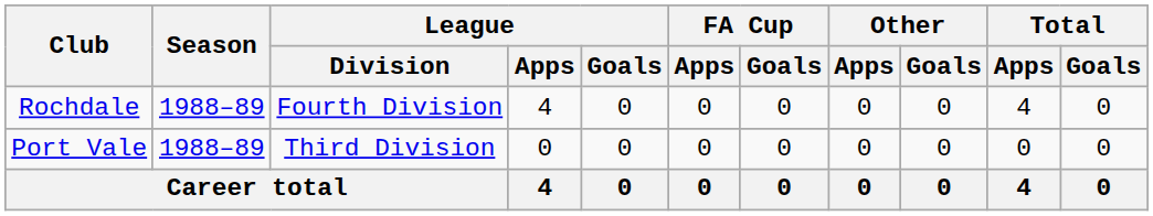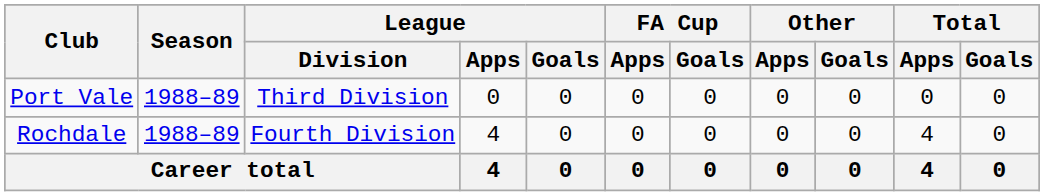rows swapped: Port Vale <-> Rochdale
